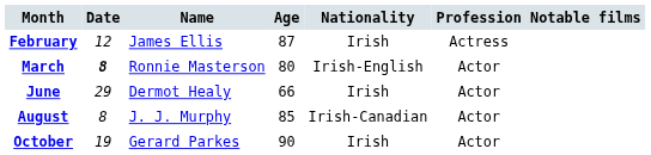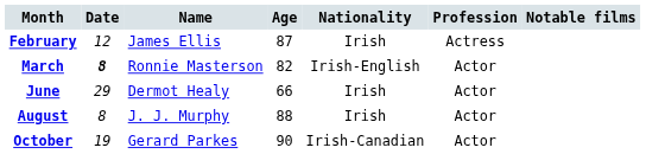March | Age: 80 -> 82
August | Age: 85 -> 88
August | Nationality: Irish-Canadian -> Irish
October | Nationality: Irish -> Irish-Canadian
